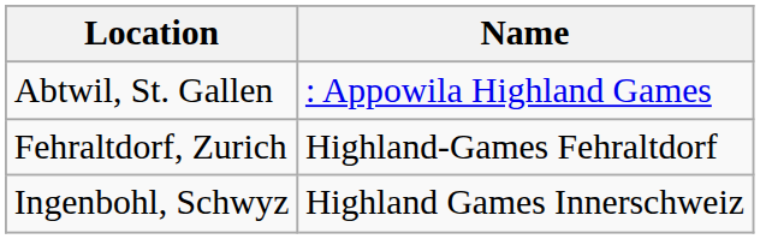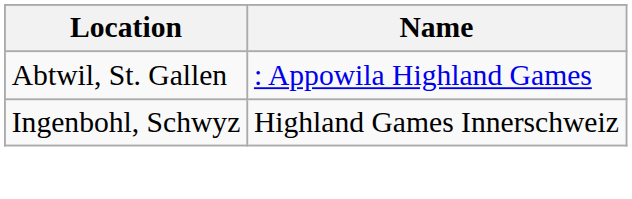- row: Fehraltdorf, Zurich | Highland-Games Fehraltdorf
